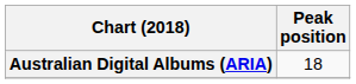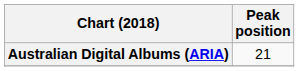Australian Digital Albums (ARIA) | Peak position: 18 -> 21
